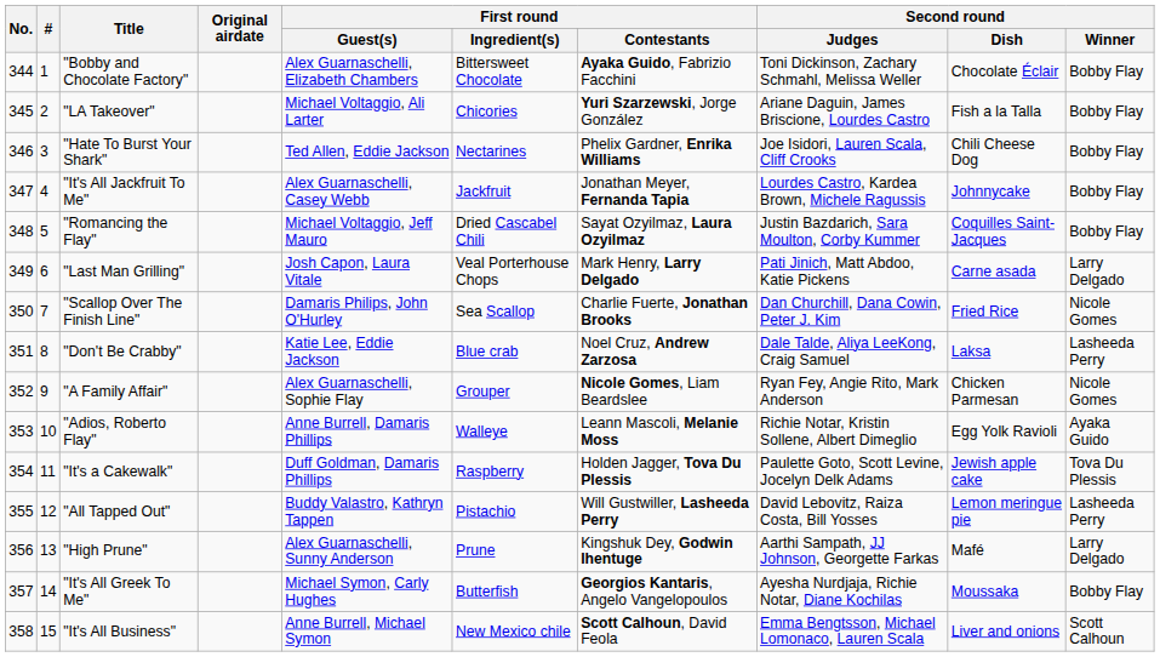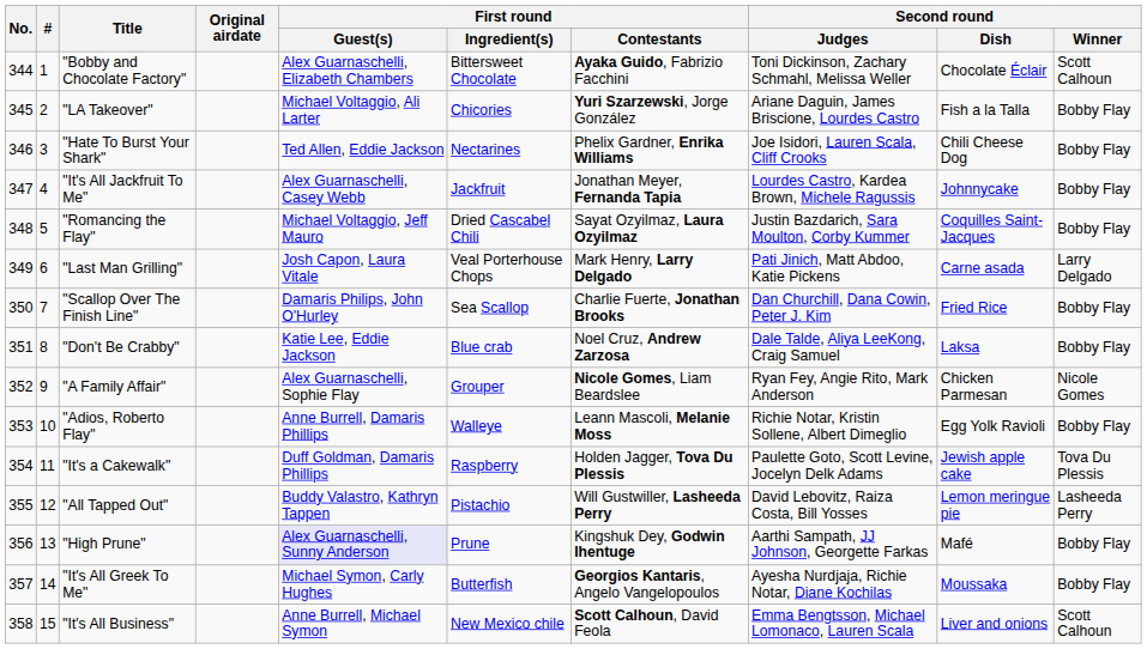"Bobby and Chocolate Factory" | Second round / Winner: Bobby Flay -> Scott Calhoun
"Scallop Over The Finish Line" | Second round / Winner: Nicole Gomes -> Bobby Flay
"Don't Be Crabby" | Second round / Winner: Lasheeda Perry -> Bobby Flay
"Adios, Roberto Flay" | Second round / Winner: Ayaka Guido -> Bobby Flay
"High Prune" | First round / Guest(s): no background -> lavender background
"High Prune" | Second round / Winner: Larry Delgado -> Bobby Flay
